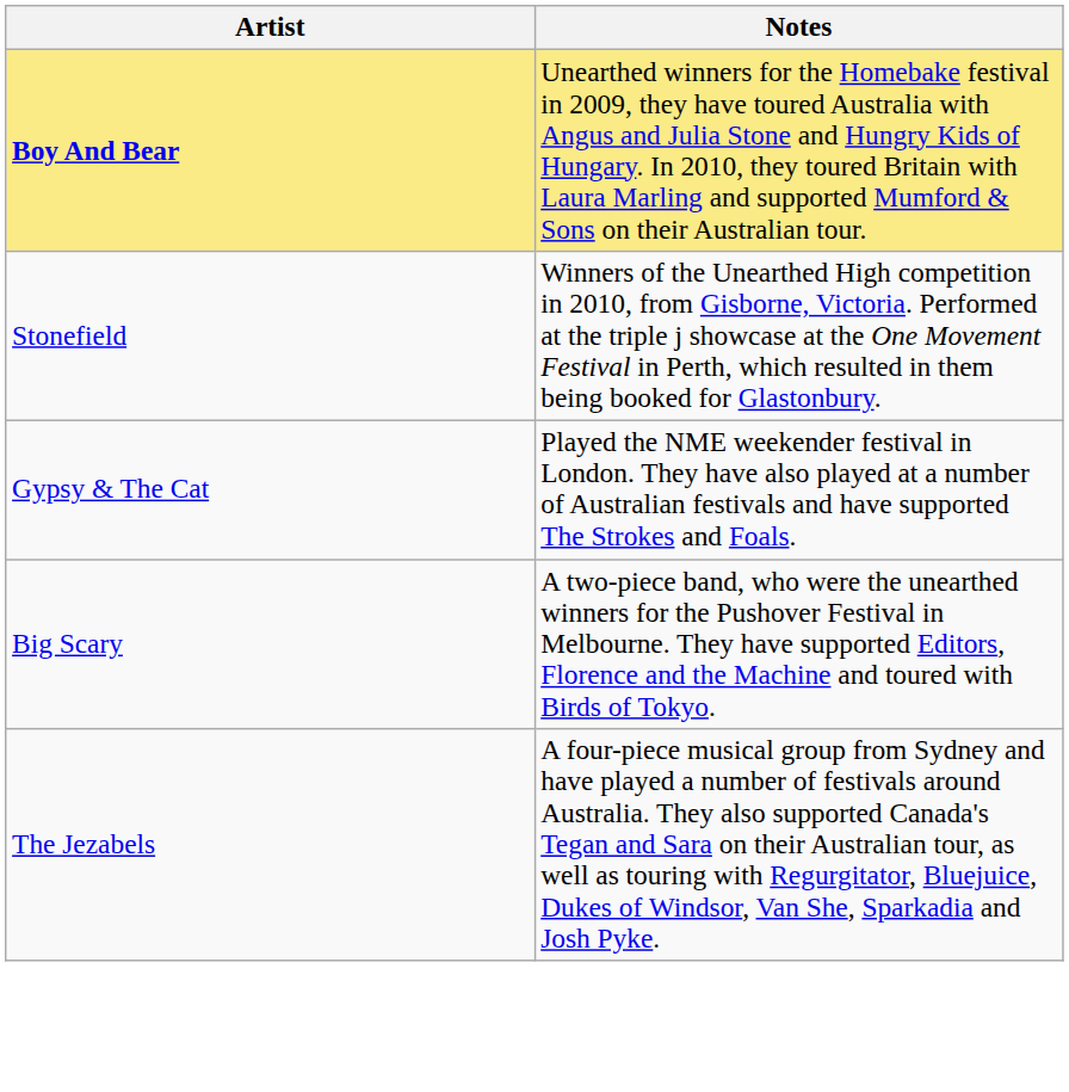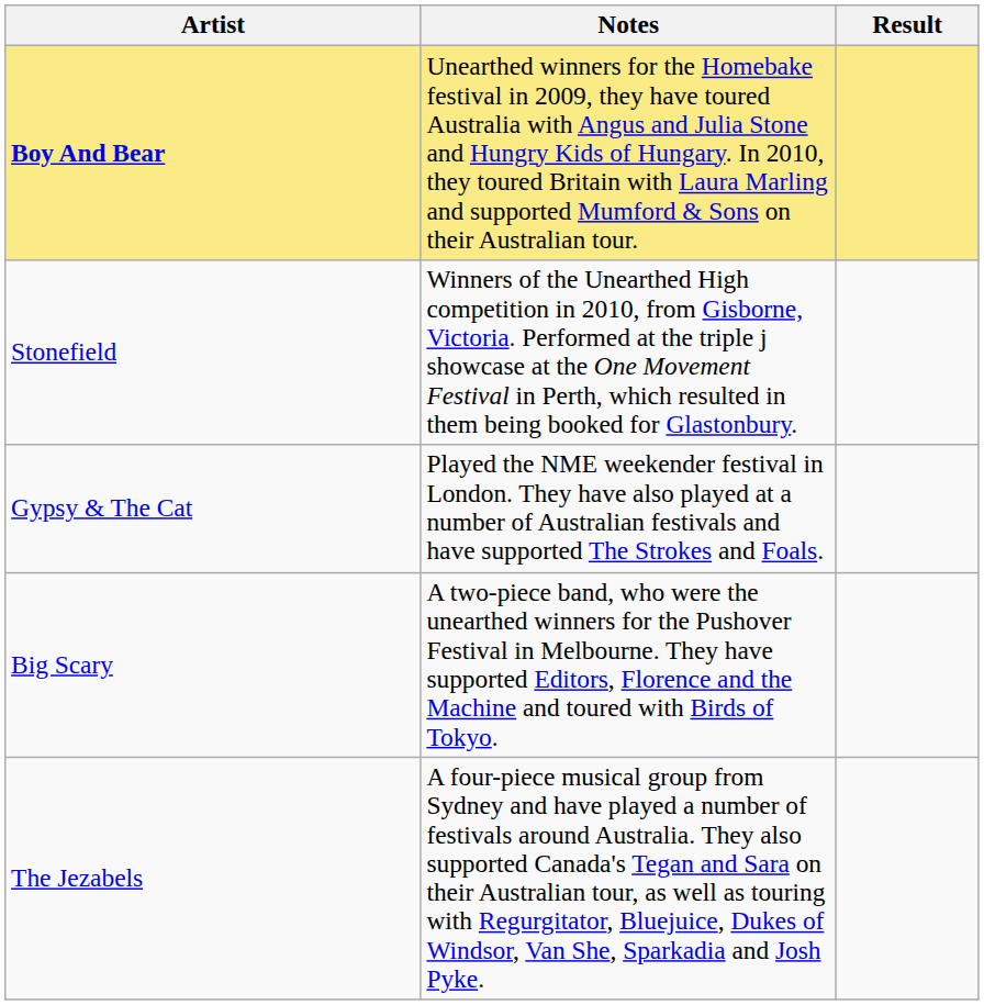+ column: Result
